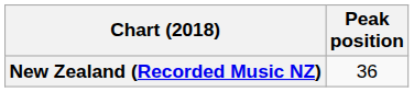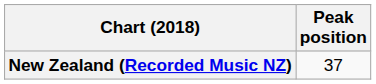New Zealand (Recorded Music NZ) | Peak position: 36 -> 37
